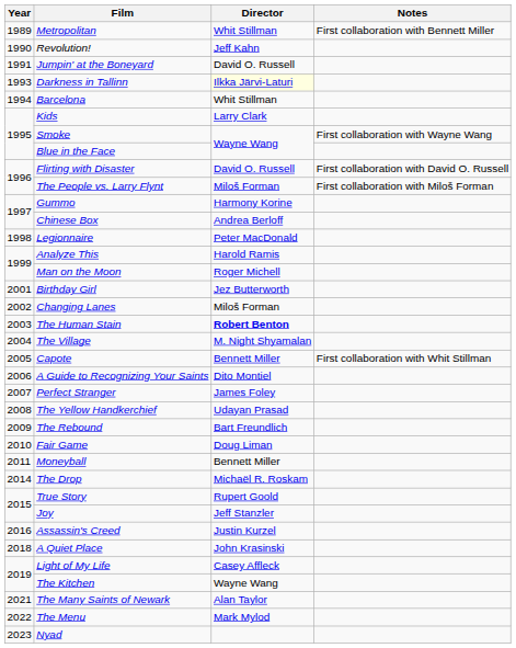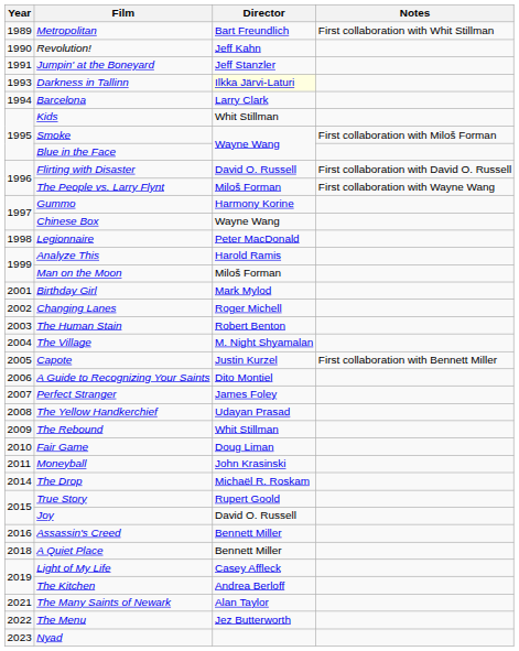Metropolitan | Director: Whit Stillman -> Bart Freundlich
Metropolitan | Notes: First collaboration with Bennett Miller -> First collaboration with Whit Stillman
Jumpin' at the Boneyard | Director: David O. Russell -> Jeff Stanzler
Barcelona | Director: Whit Stillman -> Larry Clark
Kids | Director: Larry Clark -> Whit Stillman
Smoke | Notes: First collaboration with Wayne Wang -> First collaboration with Miloš Forman
The People vs. Larry Flynt | Notes: First collaboration with Miloš Forman -> First collaboration with Wayne Wang
Chinese Box | Director: Andrea Berloff -> Wayne Wang
Man on the Moon | Director: Roger Michell -> Miloš Forman
Birthday Girl | Director: Jez Butterworth -> Mark Mylod
Changing Lanes | Director: Miloš Forman -> Roger Michell
The Human Stain | Director: bold -> normal
Capote | Director: Bennett Miller -> Justin Kurzel
Capote | Notes: First collaboration with Whit Stillman -> First collaboration with Bennett Miller
The Rebound | Director: Bart Freundlich -> Whit Stillman
Moneyball | Director: Bennett Miller -> John Krasinski
Joy | Director: Jeff Stanzler -> David O. Russell
Assassin's Creed | Director: Justin Kurzel -> Bennett Miller
A Quiet Place | Director: John Krasinski -> Bennett Miller
The Kitchen | Director: Wayne Wang -> Andrea Berloff
The Menu | Director: Mark Mylod -> Jez Butterworth
